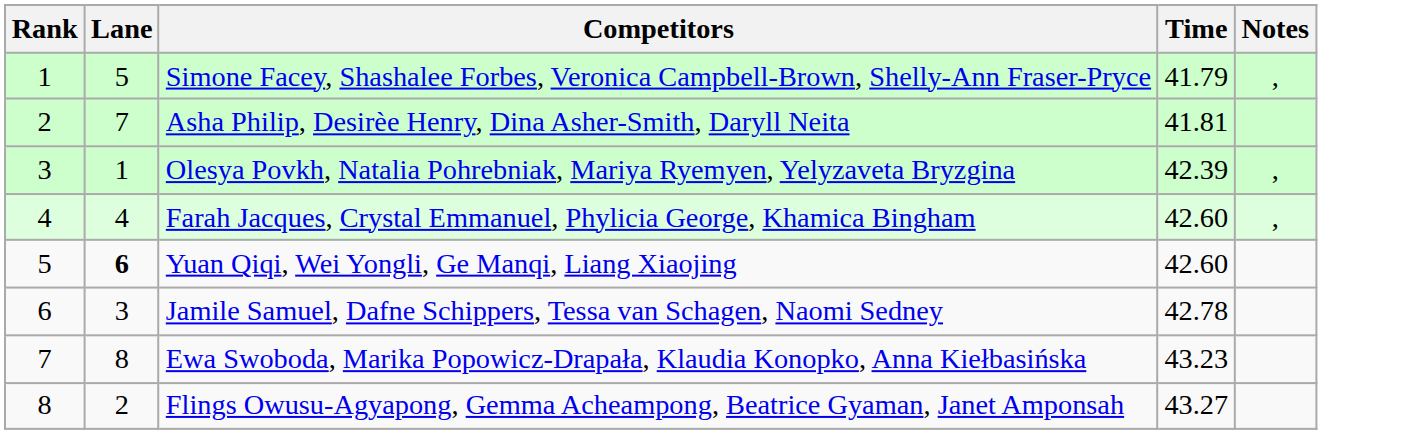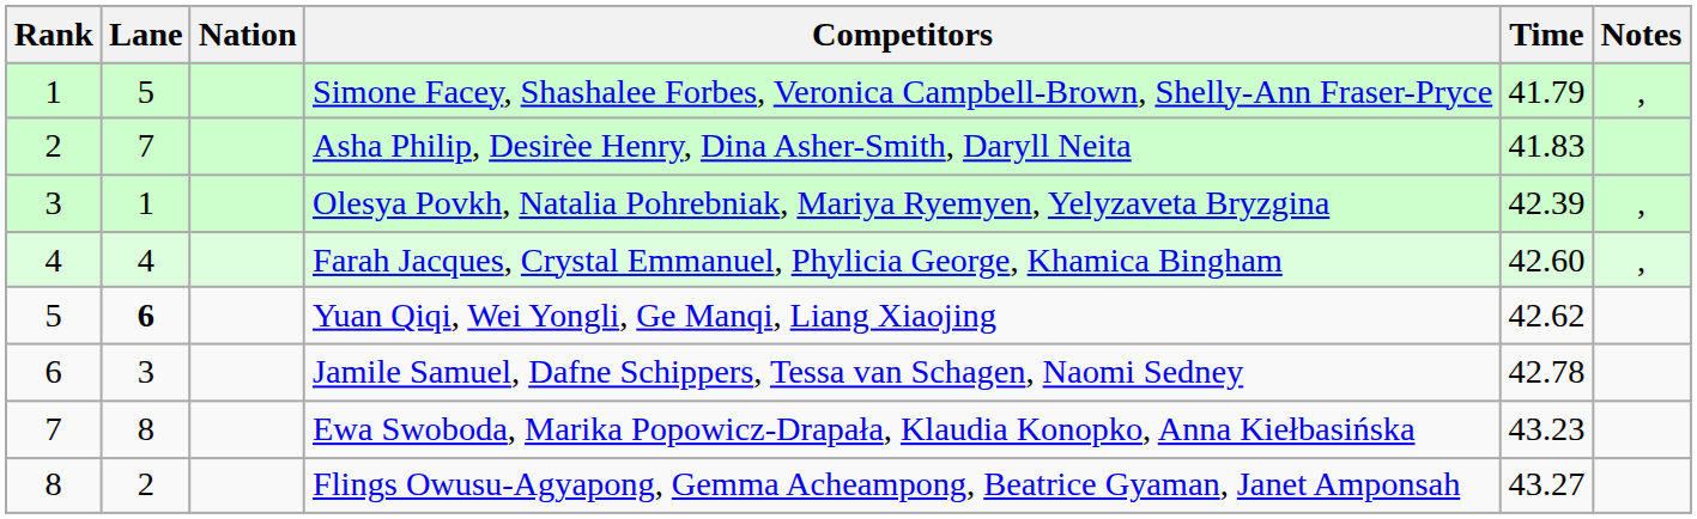+ column: Nation
Asha Philip, Desirèe Henry, Dina Asher-Smith, Daryll Neita | Time: 41.81 -> 41.83
Yuan Qiqi, Wei Yongli, Ge Manqi, Liang Xiaojing | Time: 42.60 -> 42.62
